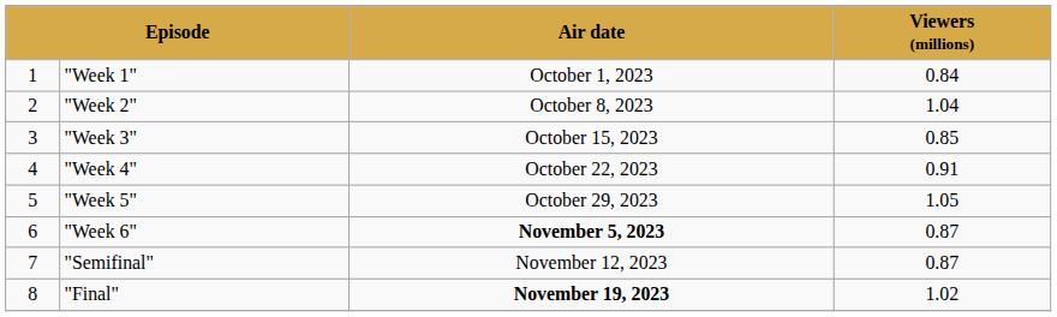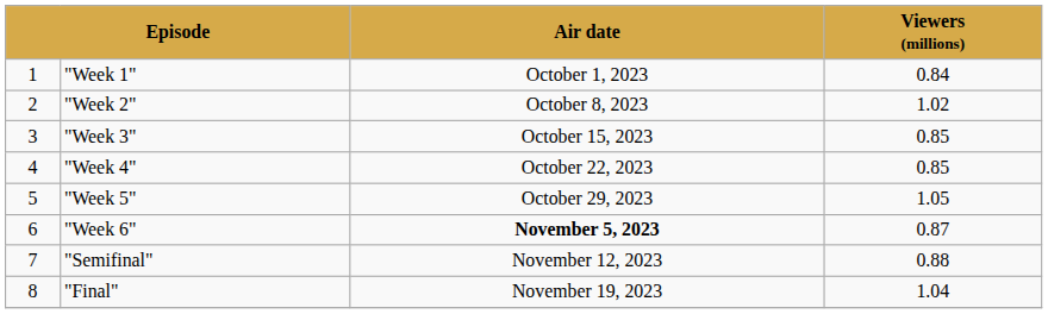"Week 2" | Viewers (millions): 1.04 -> 1.02
"Week 4" | Viewers (millions): 0.91 -> 0.85
"Semifinal" | Viewers (millions): 0.87 -> 0.88
"Final" | Air date: bold -> normal
"Final" | Viewers (millions): 1.02 -> 1.04
